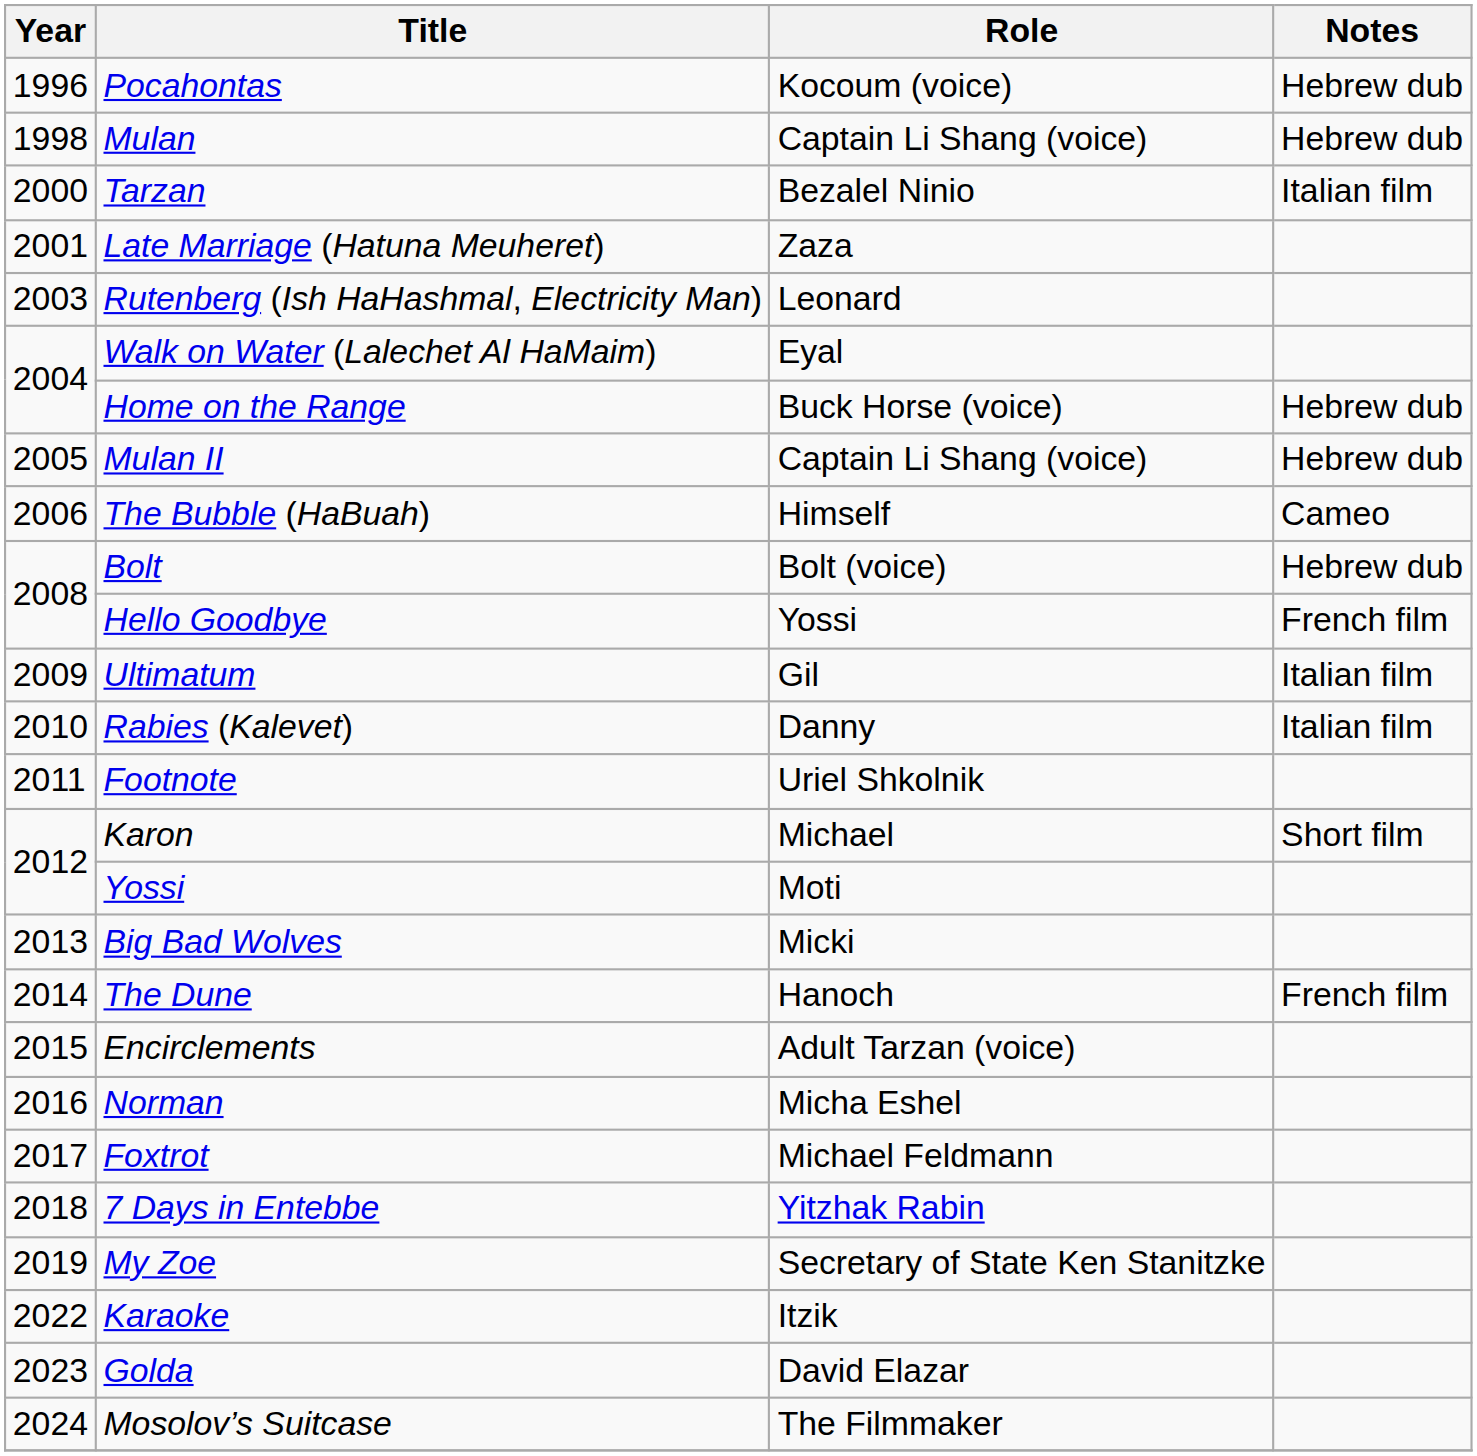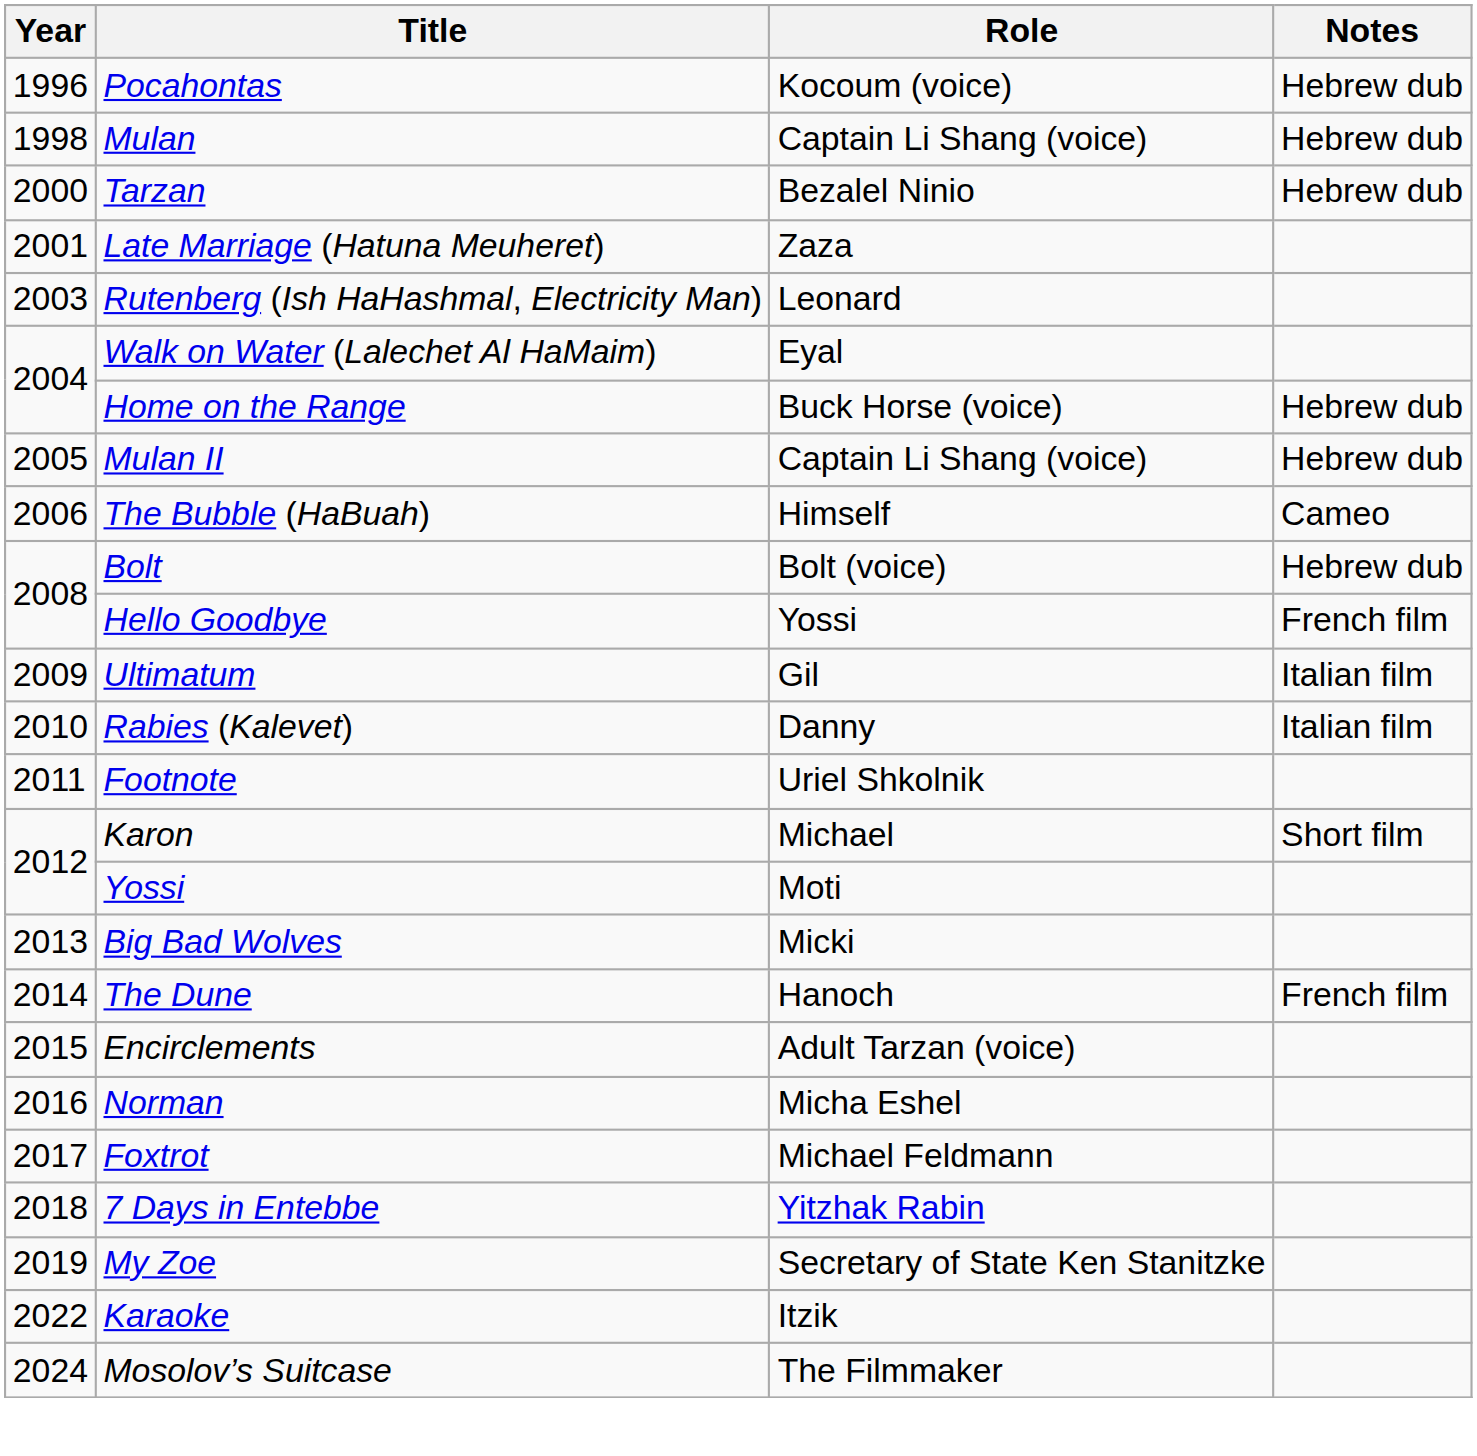Tarzan | Notes: Italian film -> Hebrew dub
- row: 2023 | Golda | David Elazar
